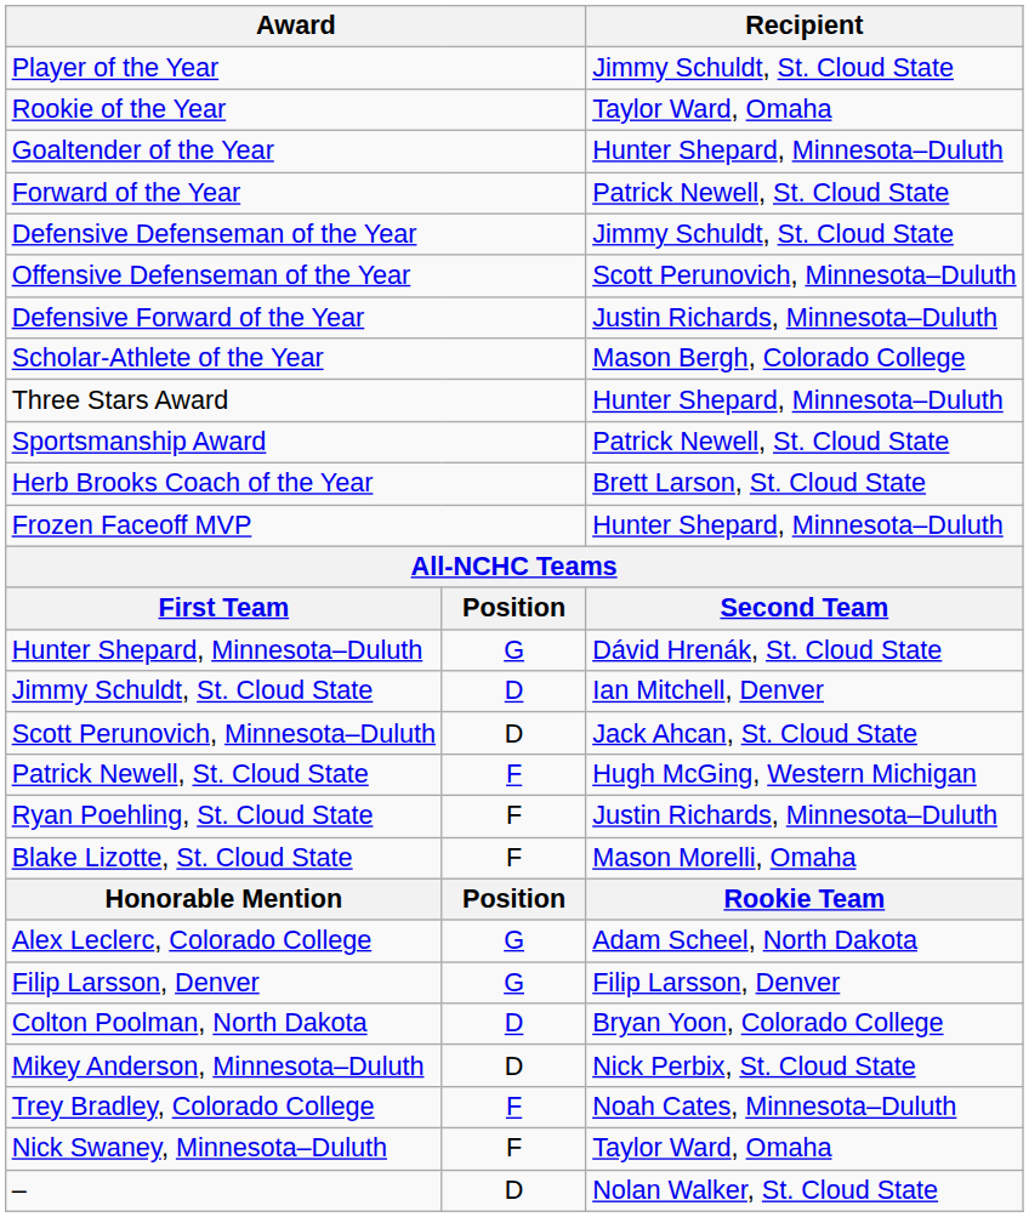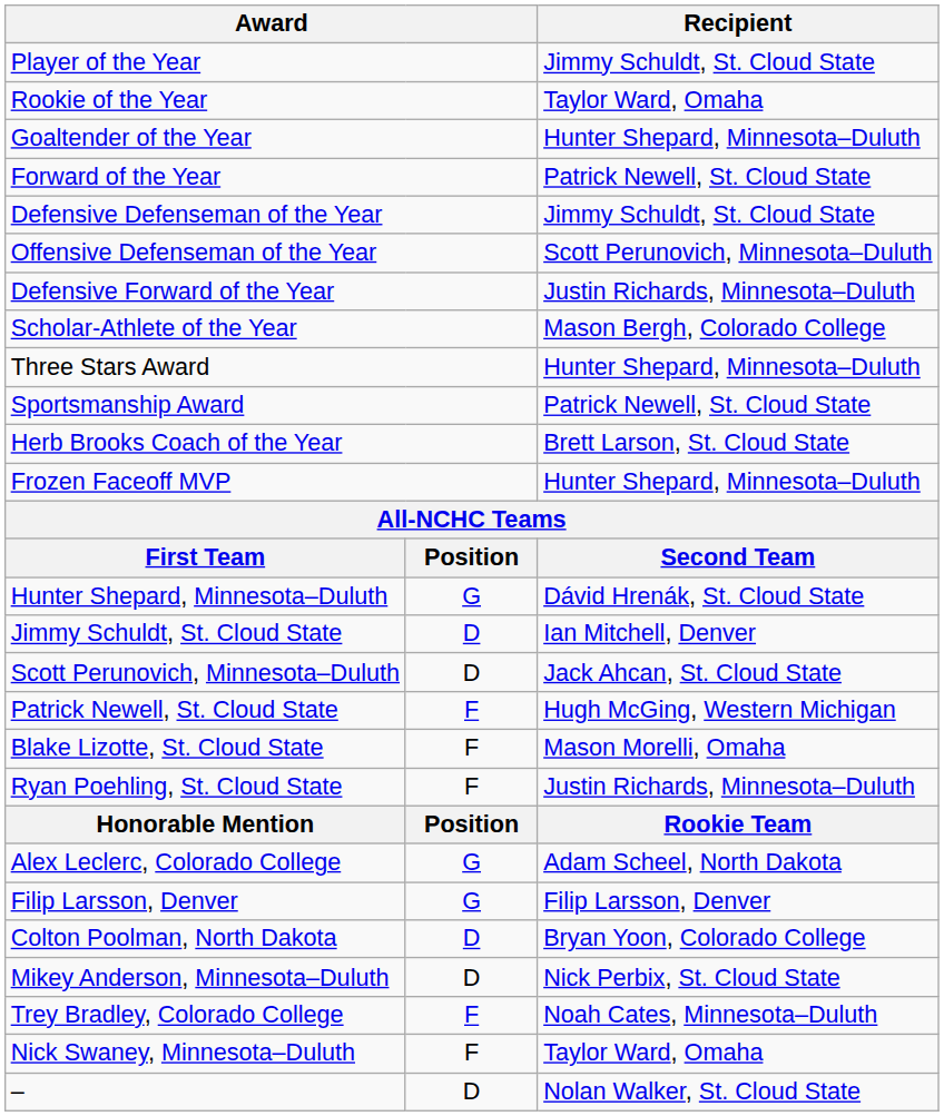rows swapped: Ryan Poehling, St. Cloud State <-> Blake Lizotte, St. Cloud State
